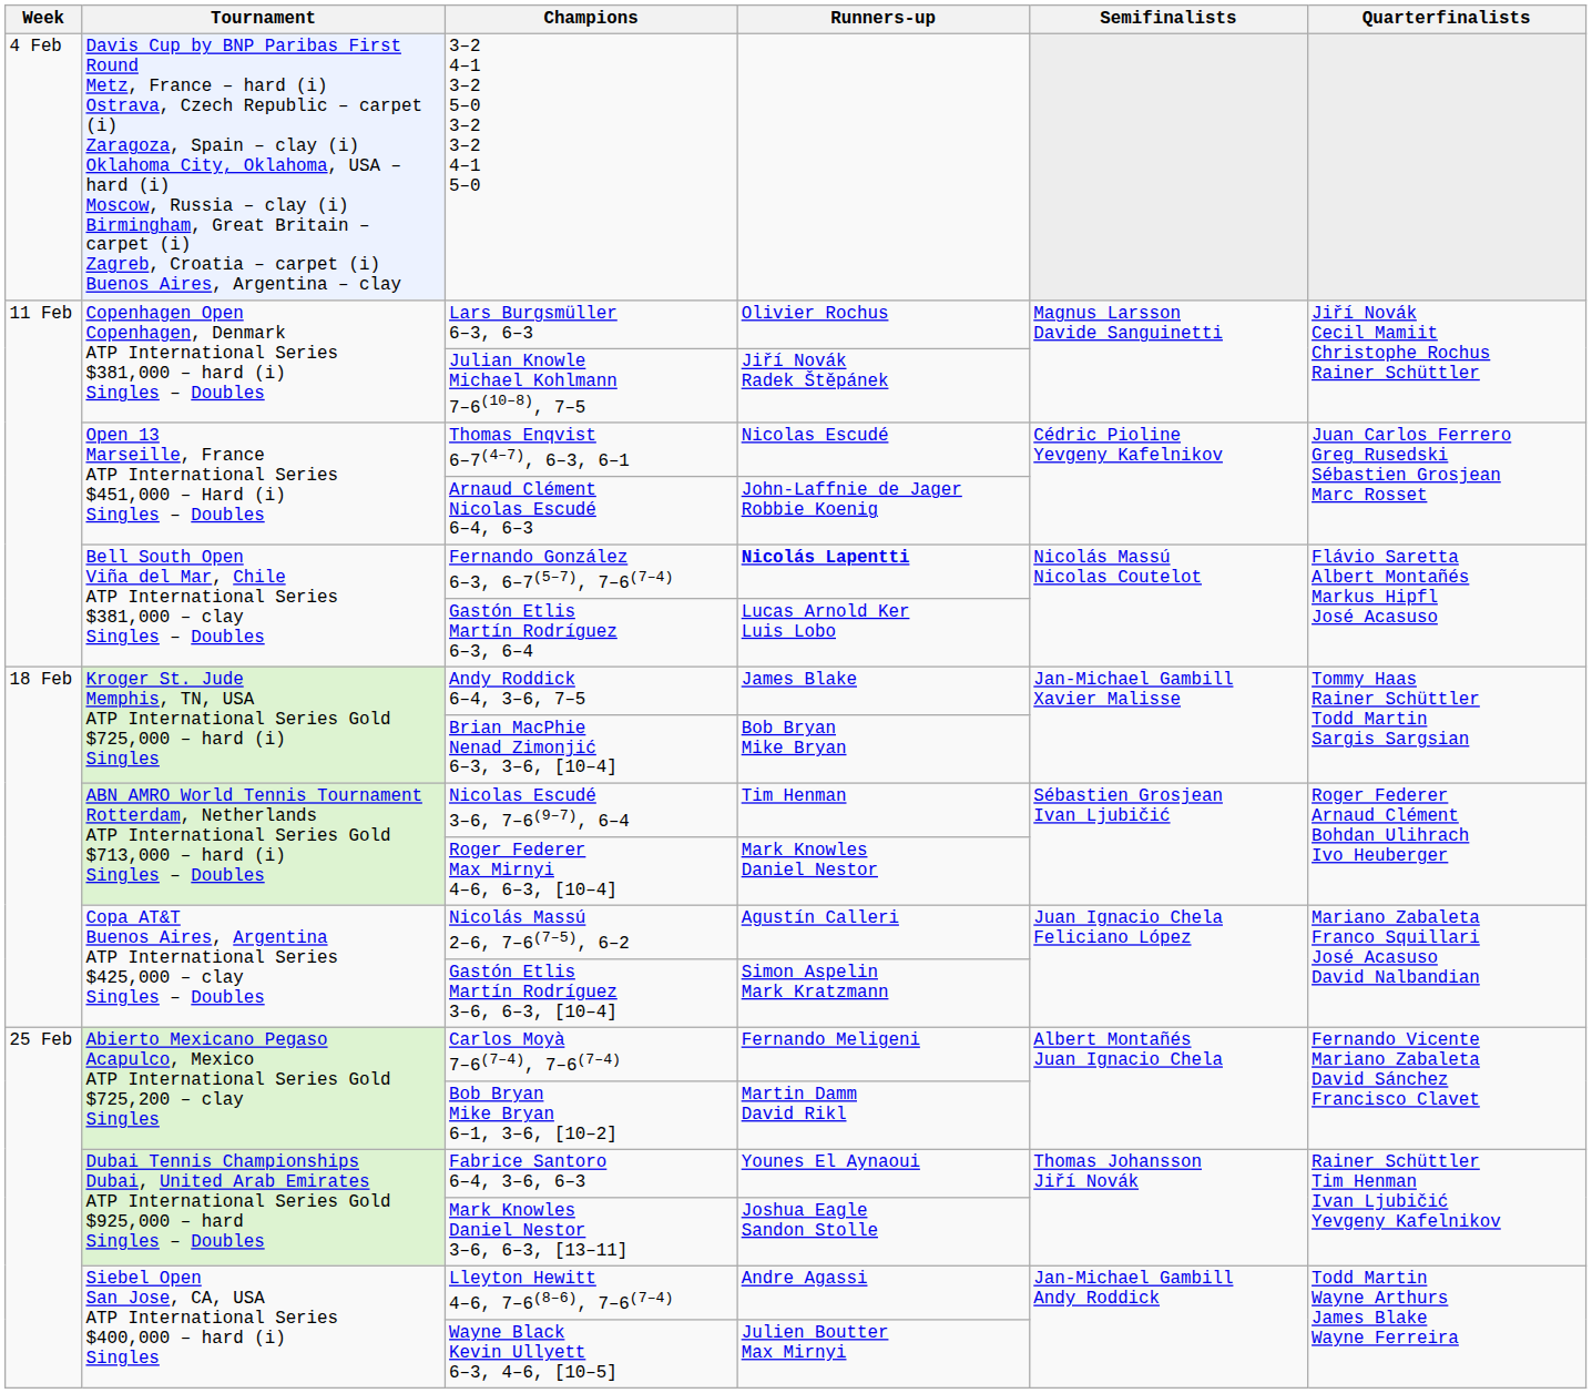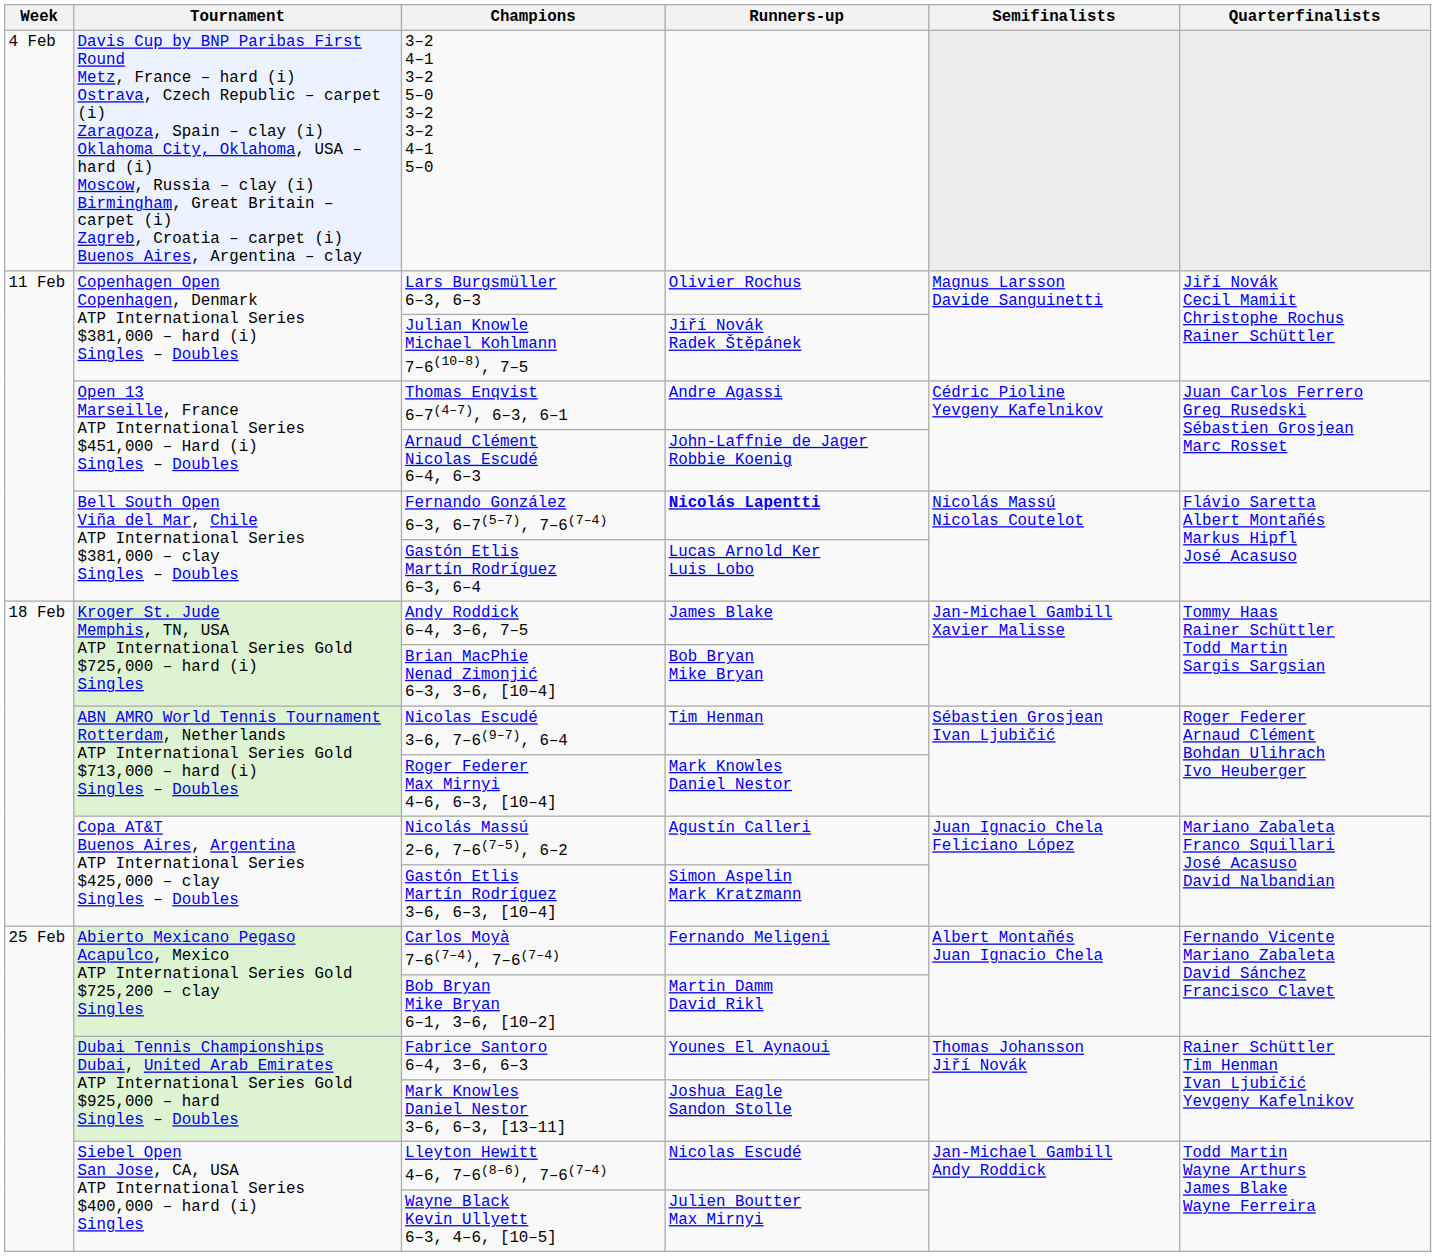Thomas Enqvist 6–7(4–7), 6–3, 6–1 | Runners-up: Nicolas Escudé -> Andre Agassi
Lleyton Hewitt 4–6, 7–6(8–6), 7–6(7–4) | Runners-up: Andre Agassi -> Nicolas Escudé
